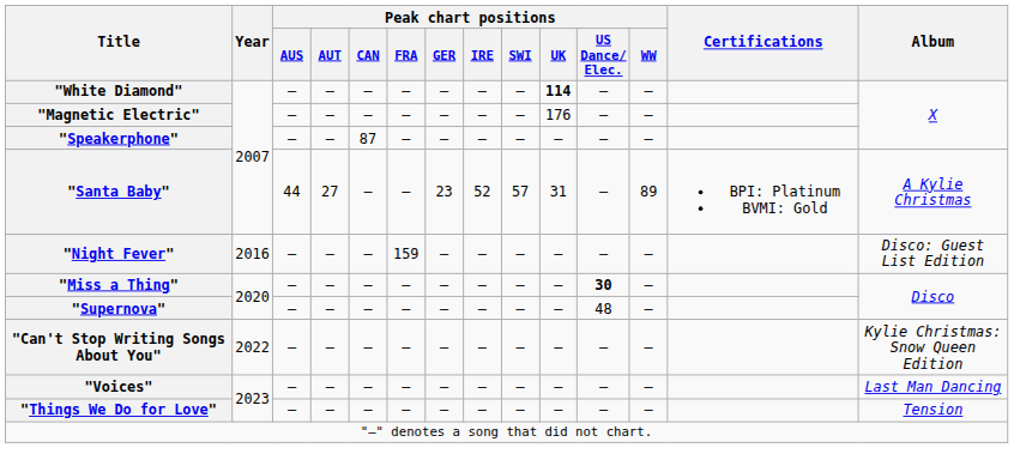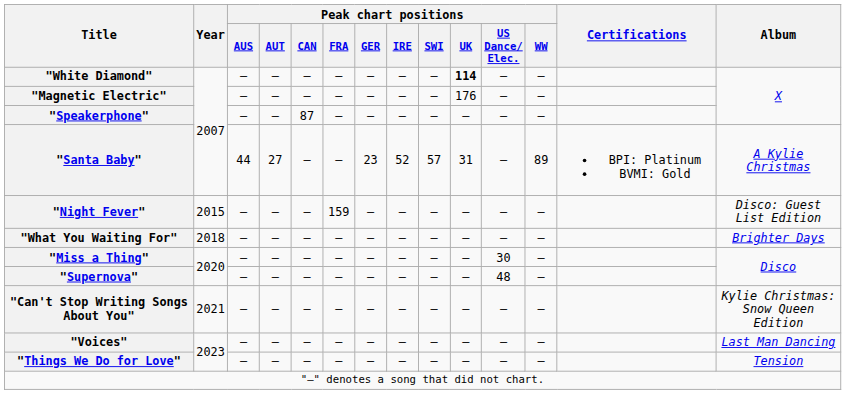"Night Fever" | Year: 2016 -> 2015
+ row: "What You Waiting For" | 2018 | — | — | — | — | — | — | — | — | — | — | Brighter Days
"Miss a Thing" | Peak chart positions / US Dance/ Elec.: bold -> normal
"Can't Stop Writing Songs About You" | Year: 2022 -> 2021
